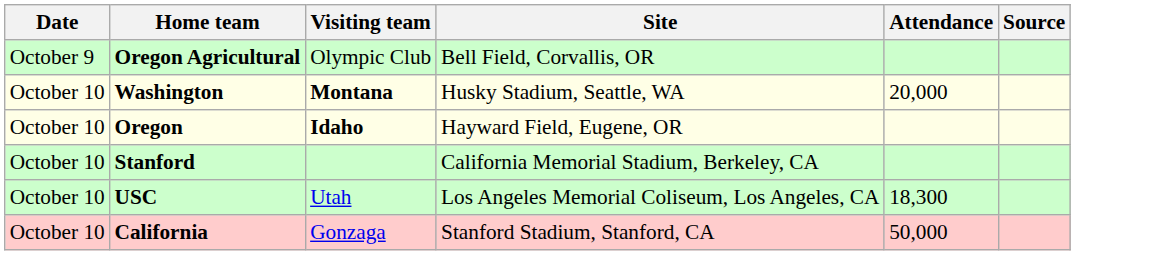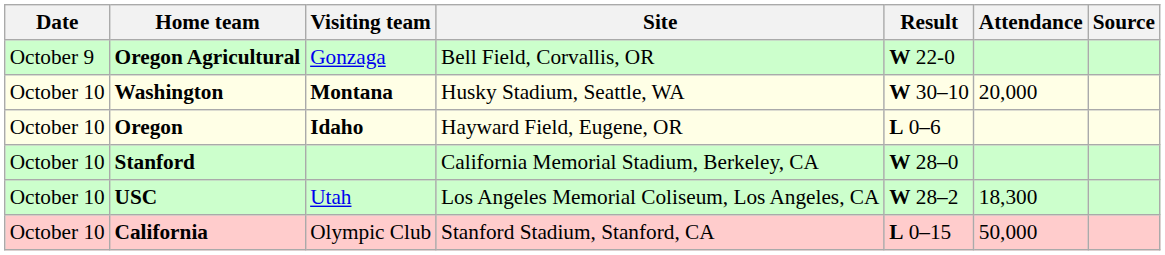+ column: Result | W 22-0 | W 30–10 | L 0–6 | W 28–0 | W 28–2 | L 0–15
Oregon Agricultural | Visiting team: Olympic Club -> Gonzaga
California | Visiting team: Gonzaga -> Olympic Club
